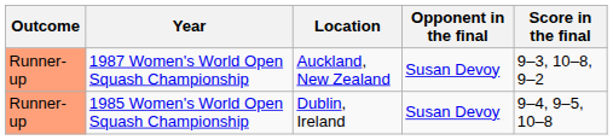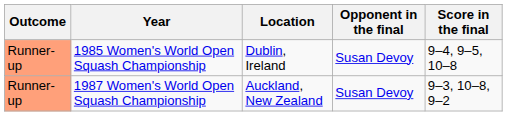rows swapped: 1985 Women's World Open Squash Championship <-> 1987 Women's World Open Squash Championship
